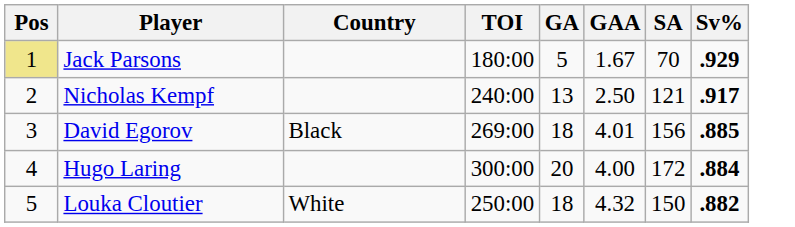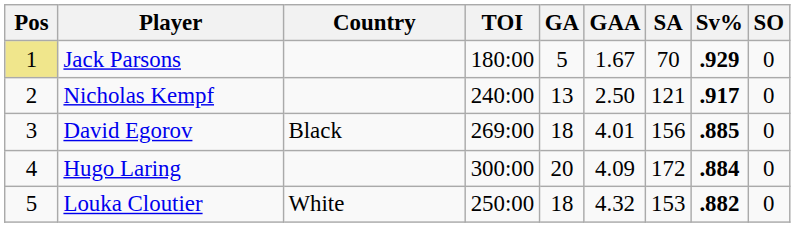+ column: SO | 0 | 0 | 0 | 0 | 0
Hugo Laring | GAA: 4.00 -> 4.09
Louka Cloutier | SA: 150 -> 153
